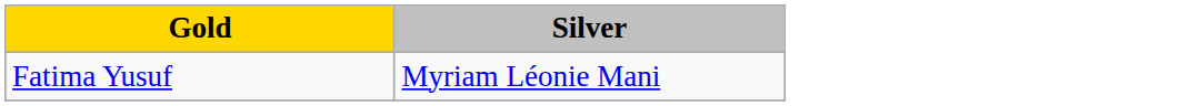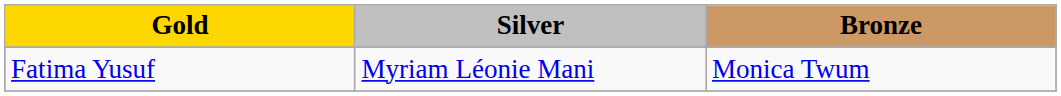+ column: Bronze | Monica Twum
